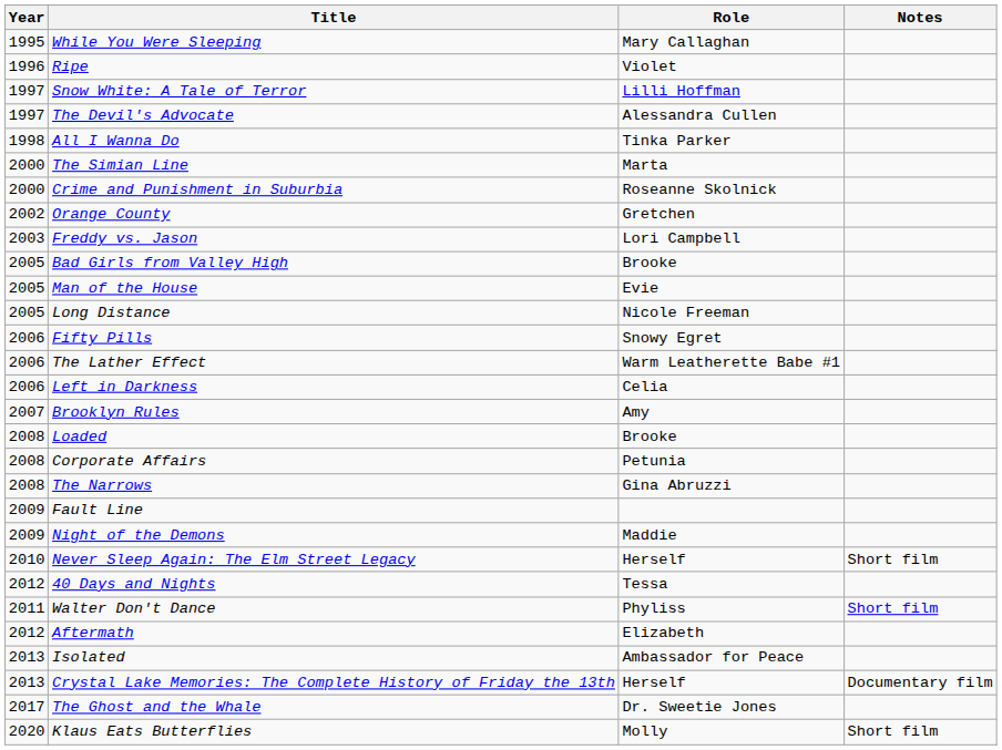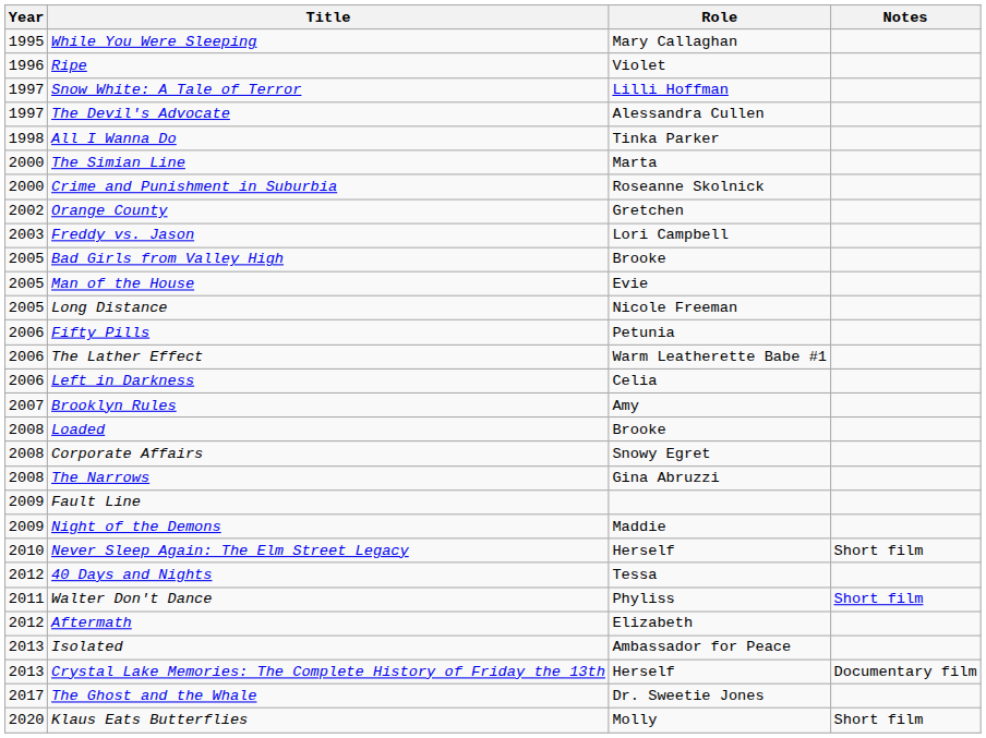Fifty Pills | Role: Snowy Egret -> Petunia
Corporate Affairs | Role: Petunia -> Snowy Egret
